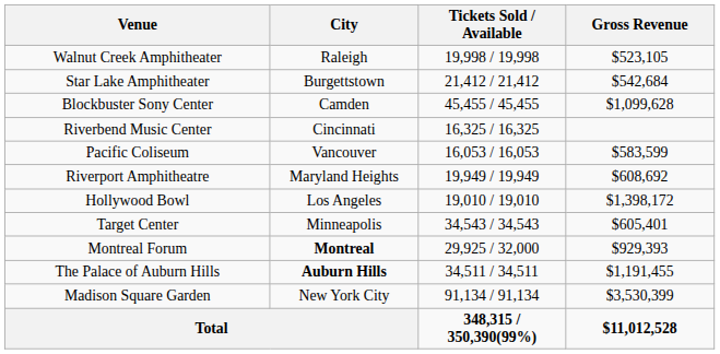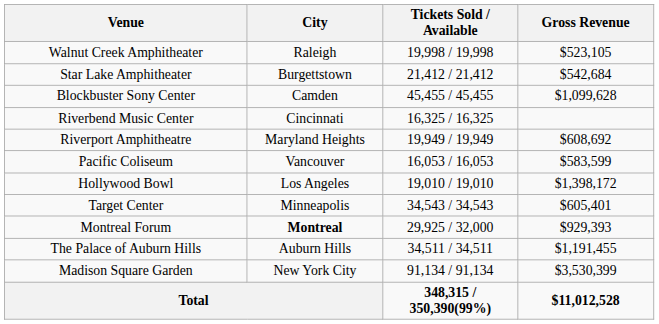rows swapped: Riverport Amphitheatre <-> Pacific Coliseum
The Palace of Auburn Hills | City: bold -> normal
